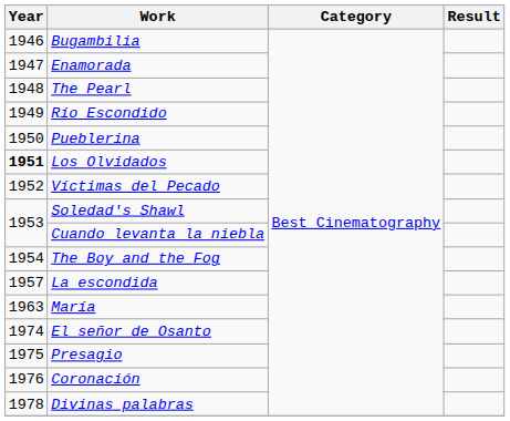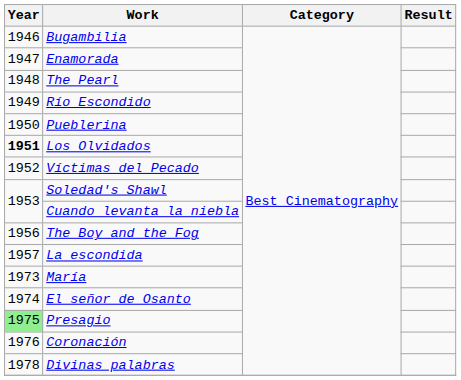The Boy and the Fog | Year: 1954 -> 1956
María | Year: 1963 -> 1973
Presagio | Year: no background -> lightgreen background
